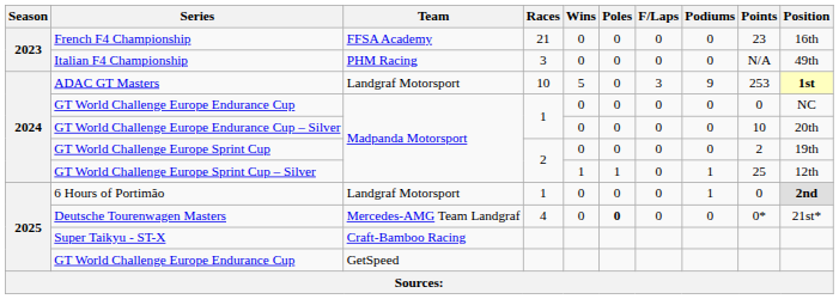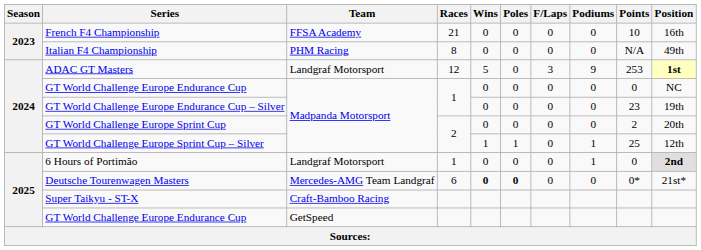French F4 Championship | Points: 23 -> 10
Italian F4 Championship | Races: 3 -> 8
ADAC GT Masters | Races: 10 -> 12
GT World Challenge Europe Endurance Cup – Silver | Points: 10 -> 23
GT World Challenge Europe Endurance Cup – Silver | Position: 20th -> 19th
GT World Challenge Europe Sprint Cup | Position: 19th -> 20th
Deutsche Tourenwagen Masters | Races: 4 -> 6
Deutsche Tourenwagen Masters | Wins: normal -> bold
